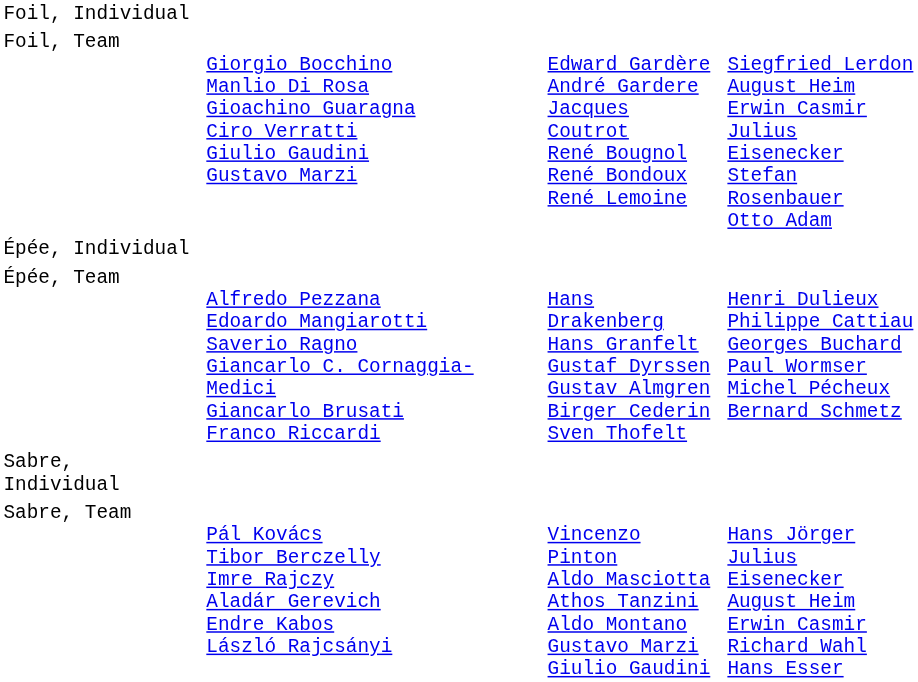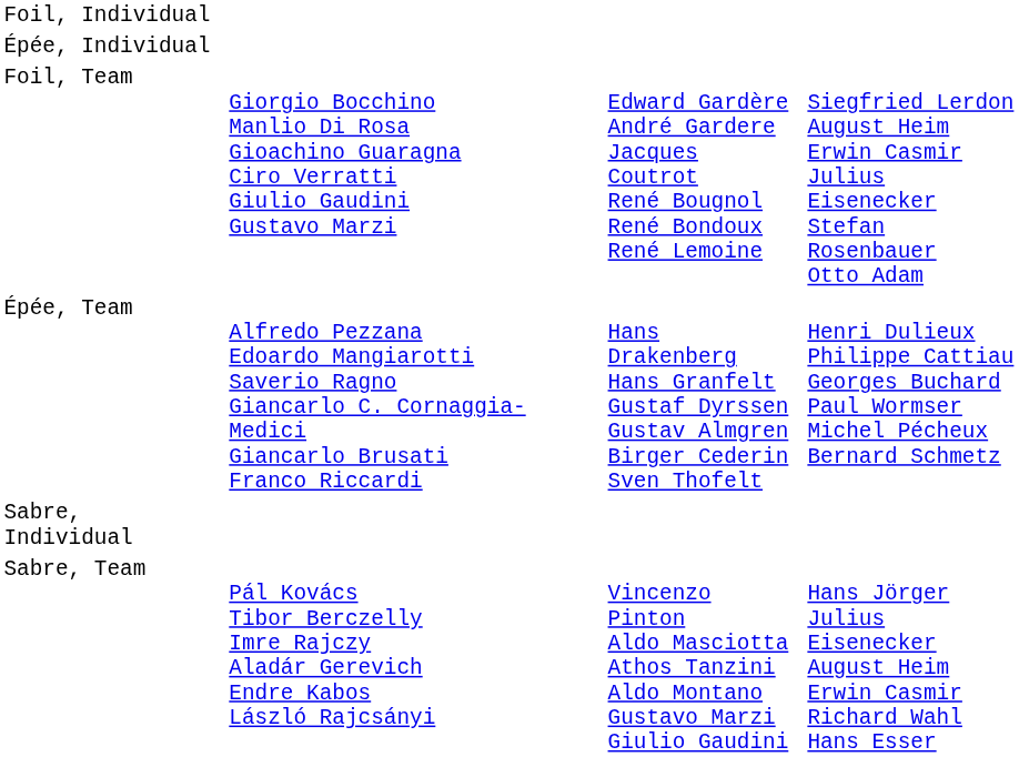rows swapped: Foil, Team <-> Épée, Individual
